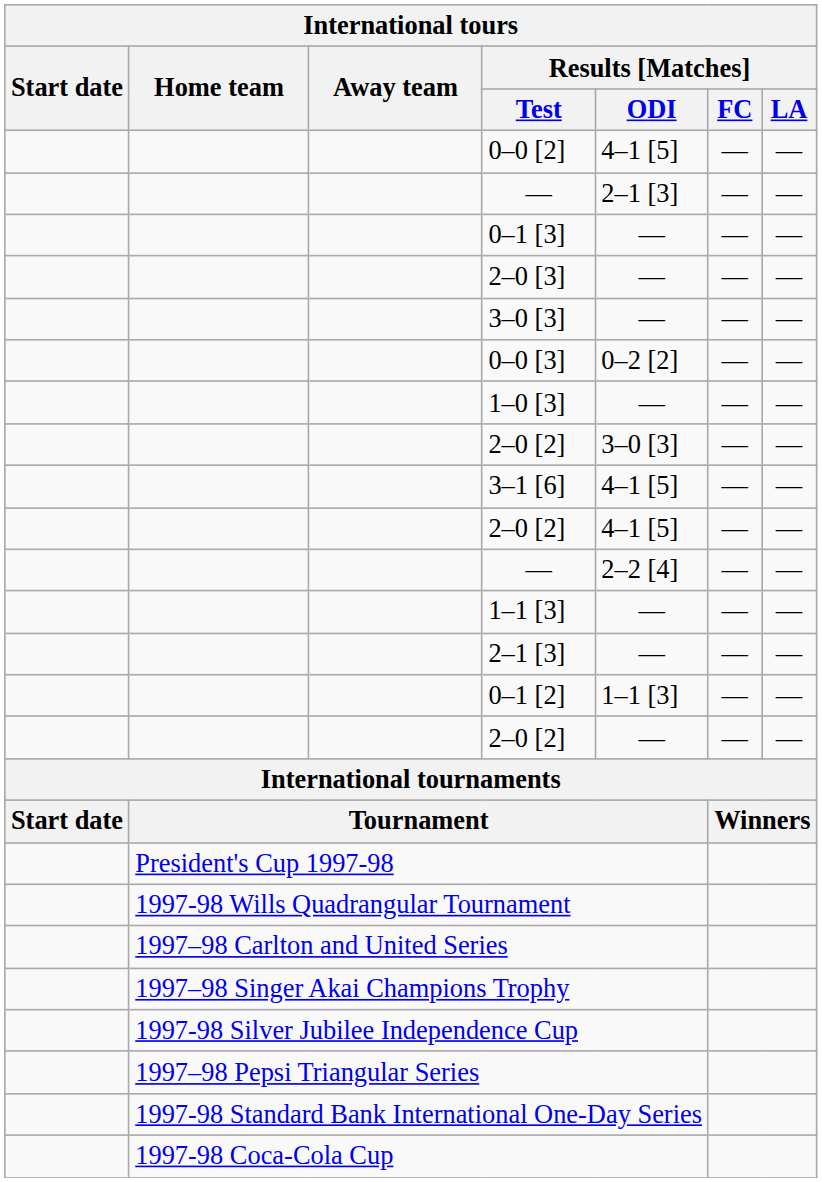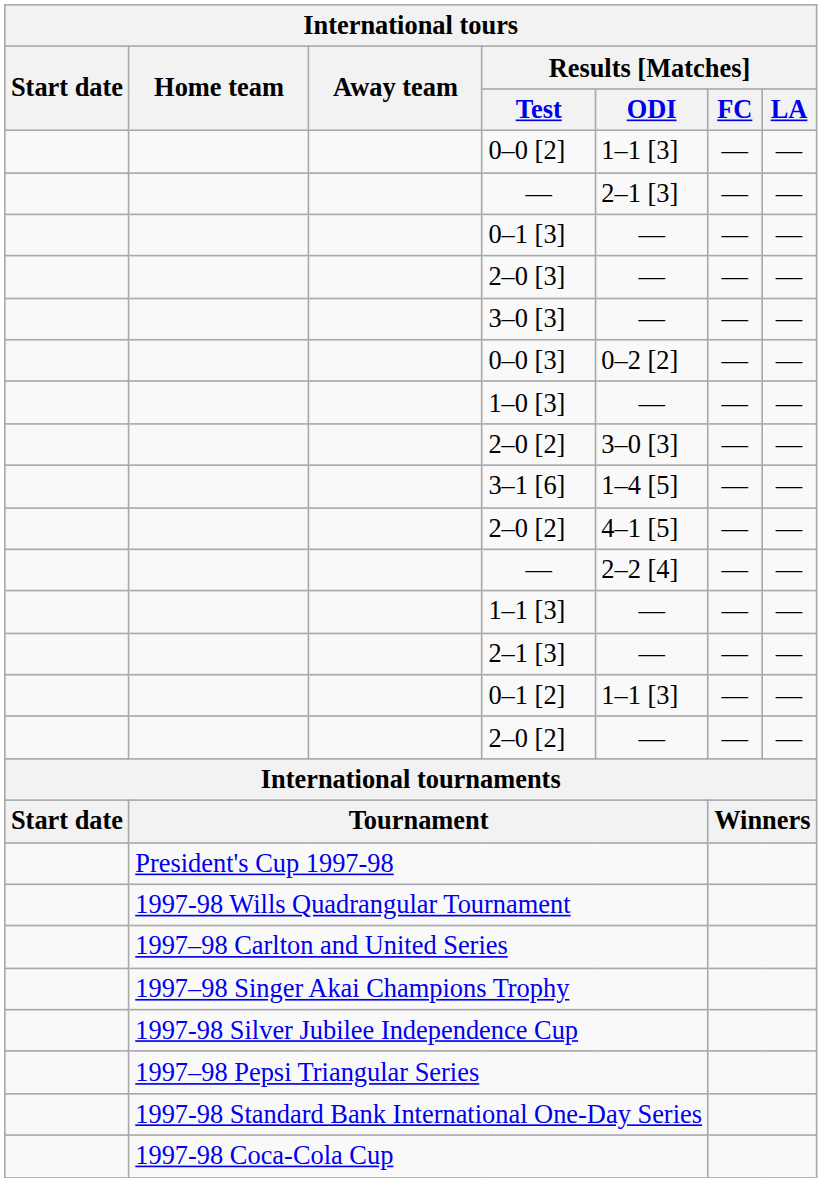0–0 [2] | Results [Matches] / ODI: 4–1 [5] -> 1–1 [3]
3–1 [6] | Results [Matches] / ODI: 4–1 [5] -> 1–4 [5]
